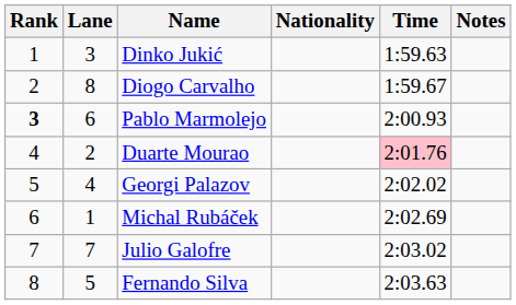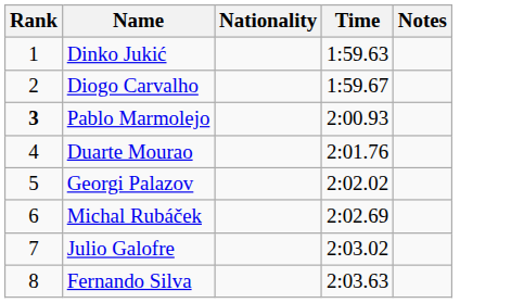- column: Lane | 3 | 8 | 6 | 2 | 4 | 1 | 7 | 5
Duarte Mourao | Time: pink background -> no background
